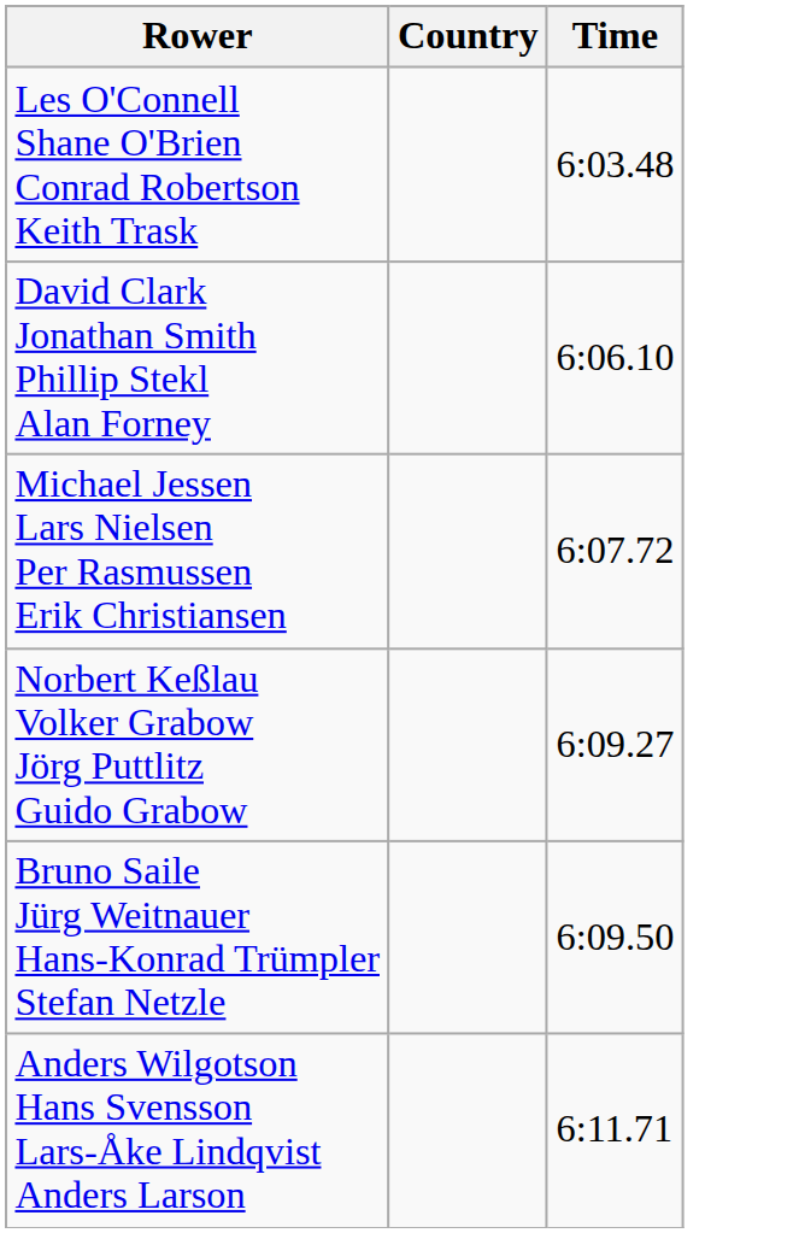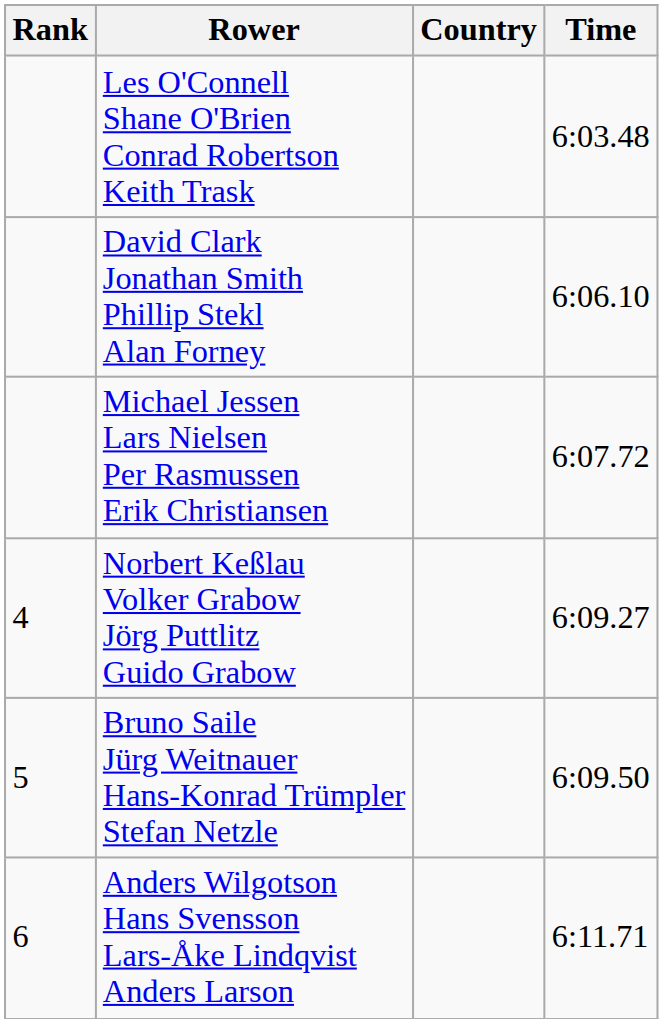+ column: Rank | 4 | 5 | 6
